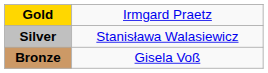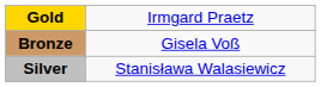rows swapped: Silver <-> Bronze
